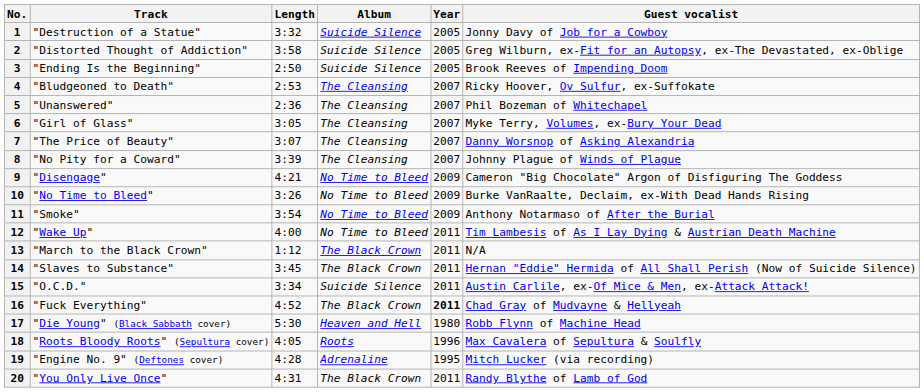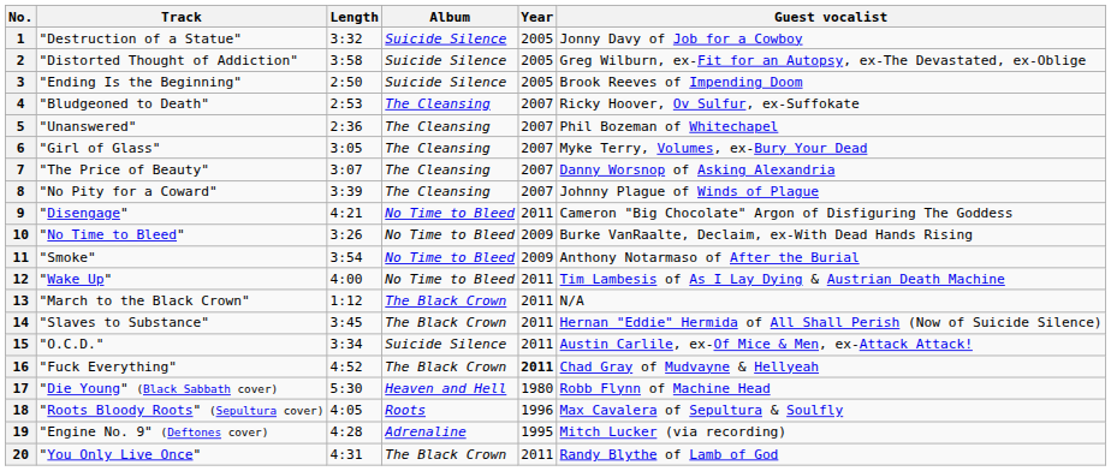9 | Year: 2009 -> 2011
